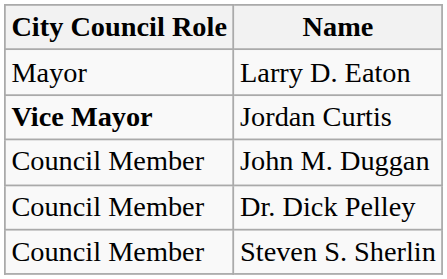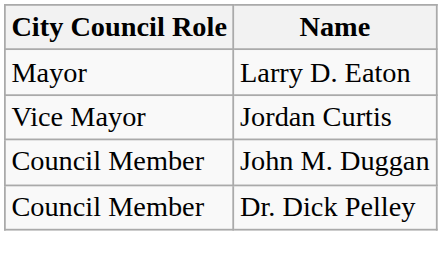Jordan Curtis | City Council Role: bold -> normal
- row: Council Member | Steven S. Sherlin
